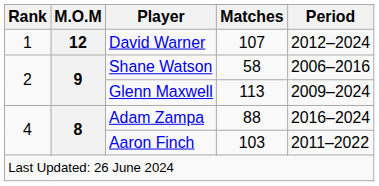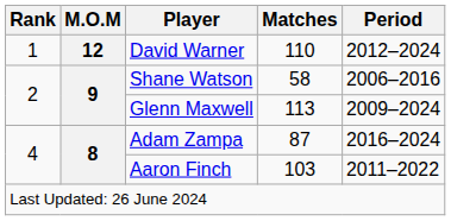David Warner | Matches: 107 -> 110
Adam Zampa | Matches: 88 -> 87
